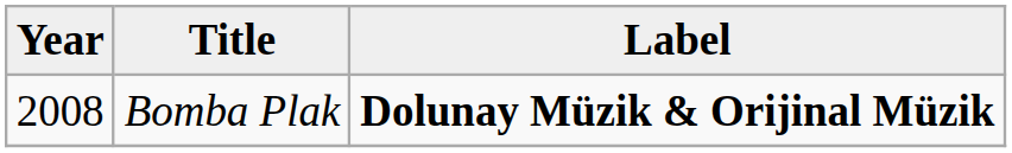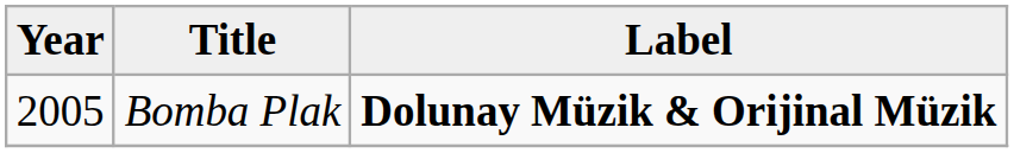Bomba Plak | Year: 2008 -> 2005
